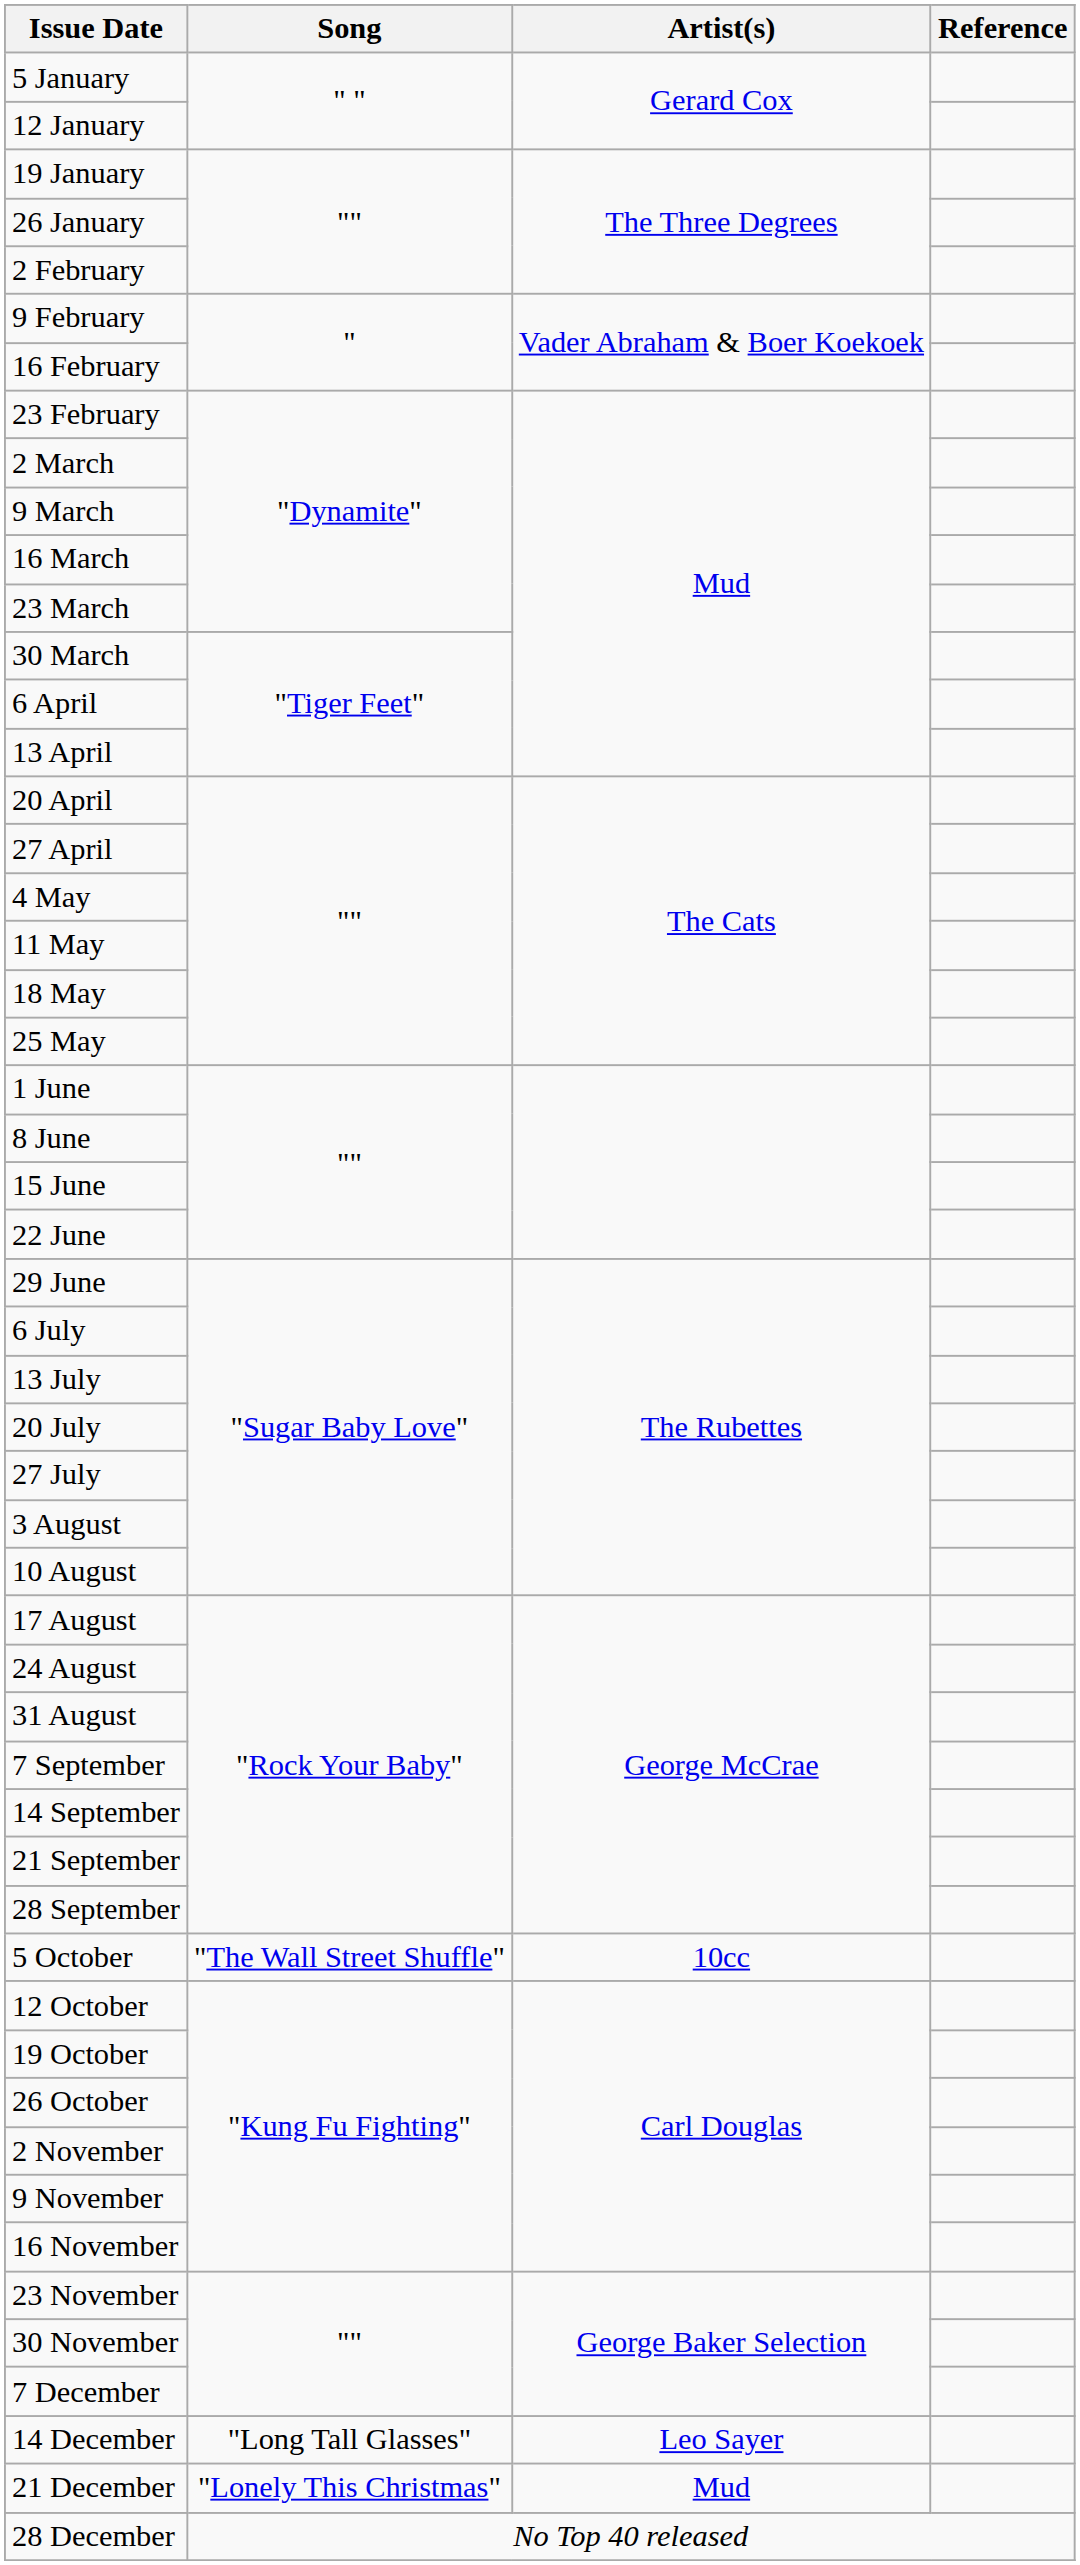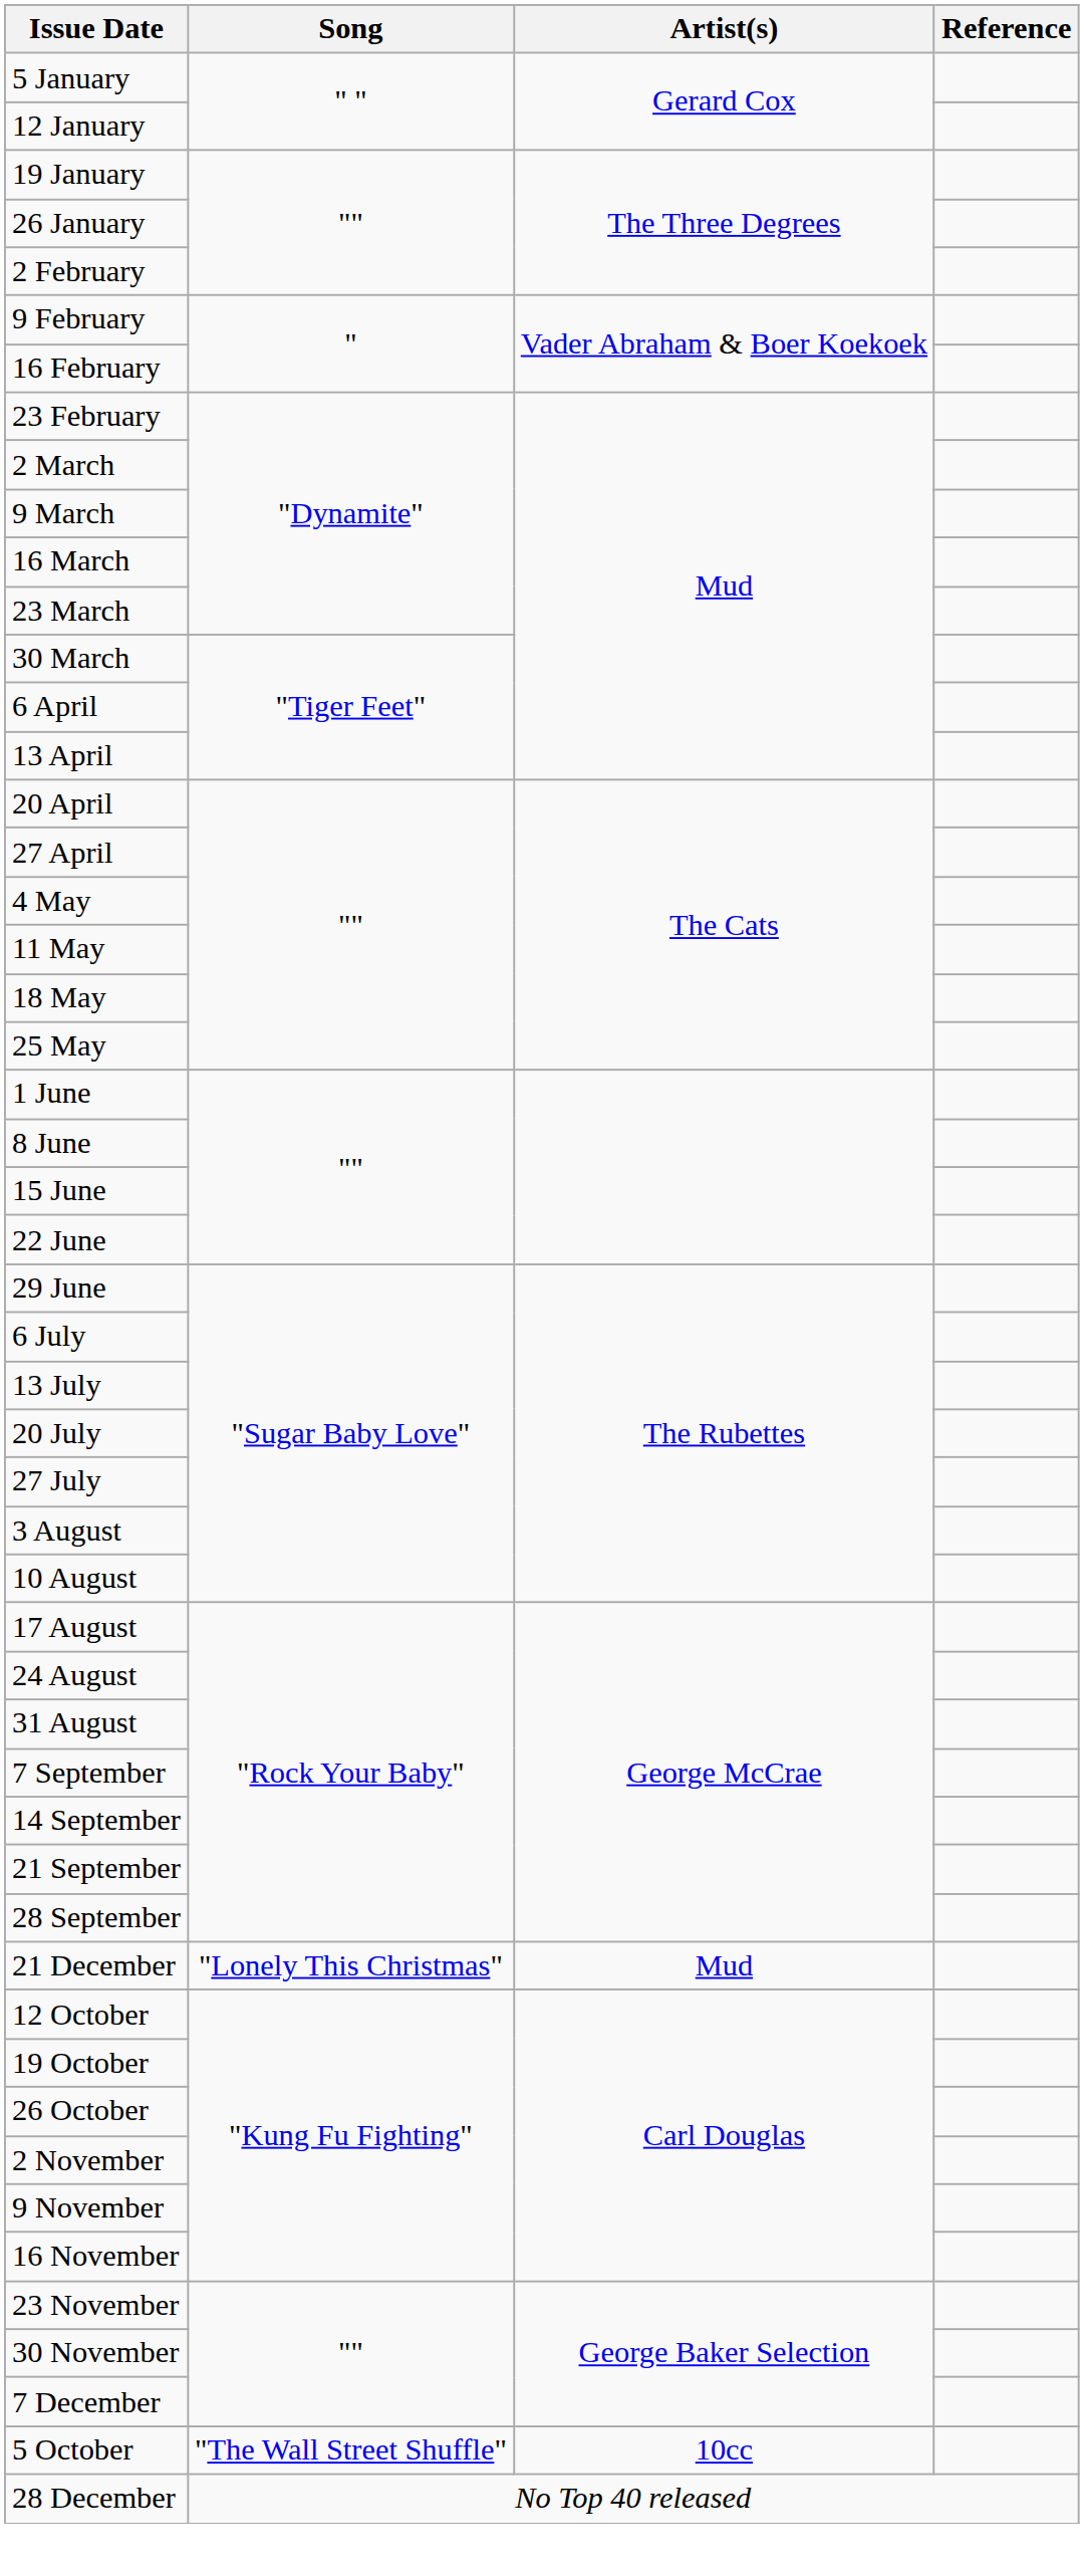rows swapped: 5 October <-> 21 December
- row: 14 December | "Long Tall Glasses" | Leo Sayer
